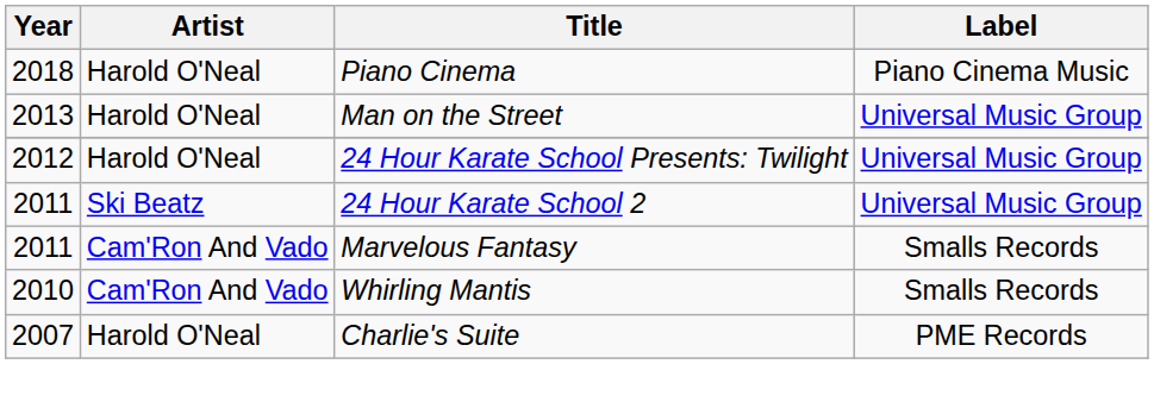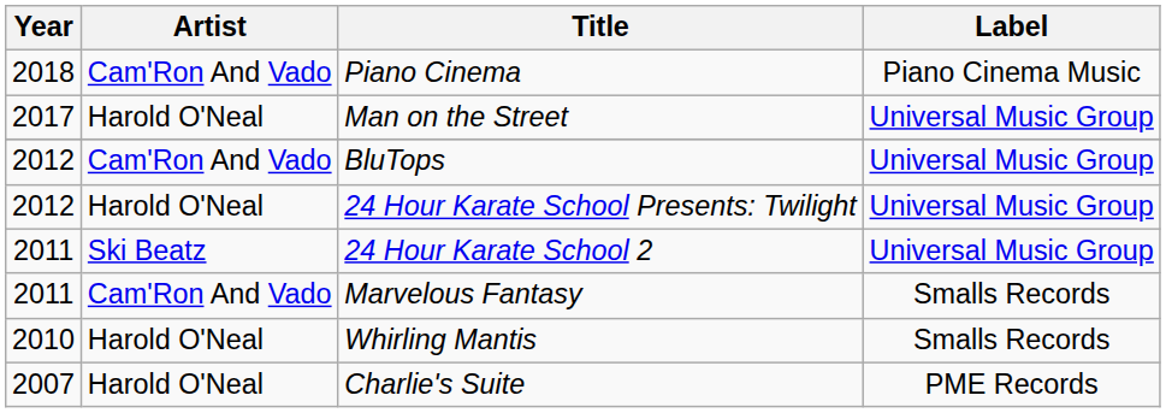Piano Cinema | Artist: Harold O'Neal -> Cam'Ron And Vado
Man on the Street | Year: 2013 -> 2017
+ row: 2012 | Cam'Ron And Vado | BluTops | Universal Music Group
Whirling Mantis | Artist: Cam'Ron And Vado -> Harold O'Neal
